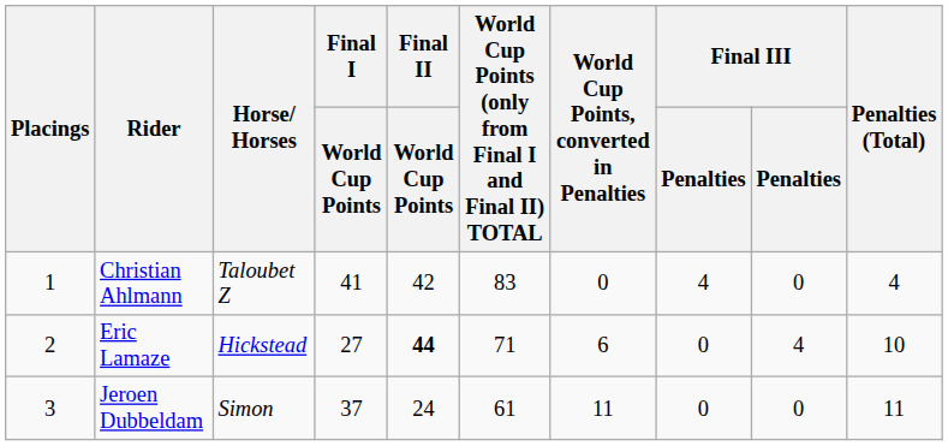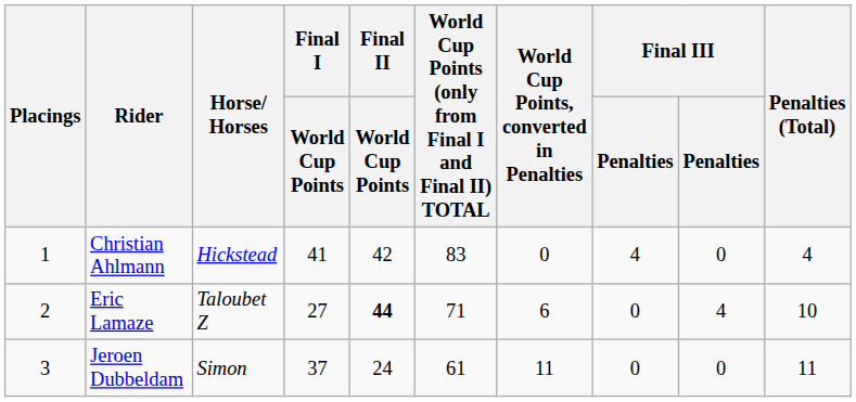Christian Ahlmann | Horse/ Horses: Taloubet Z -> Hickstead
Eric Lamaze | Horse/ Horses: Hickstead -> Taloubet Z
